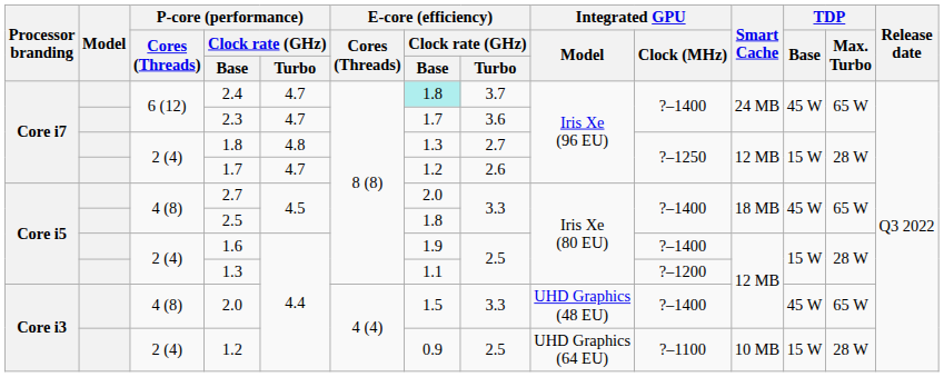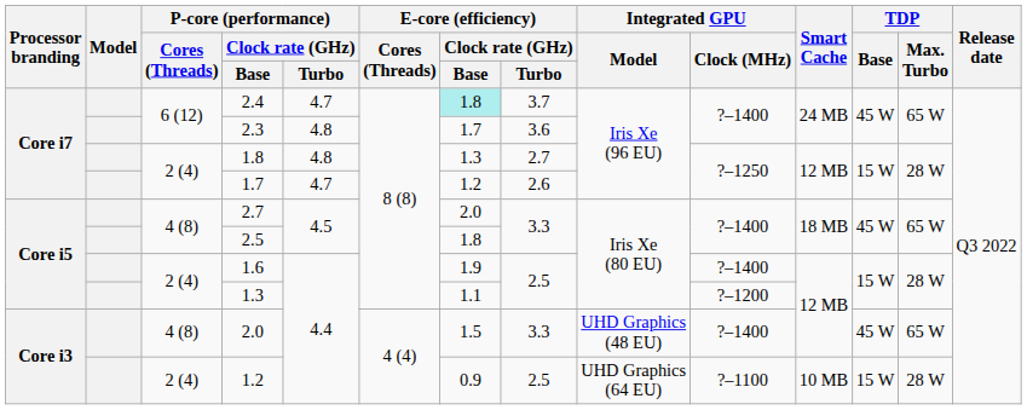2.3 | P-core (performance) / Clock rate (GHz) / Turbo: 4.7 -> 4.8
